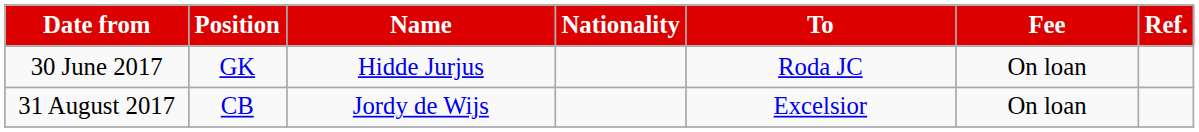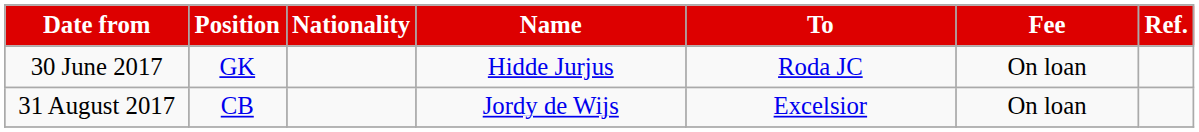columns swapped: Nationality <-> Name
